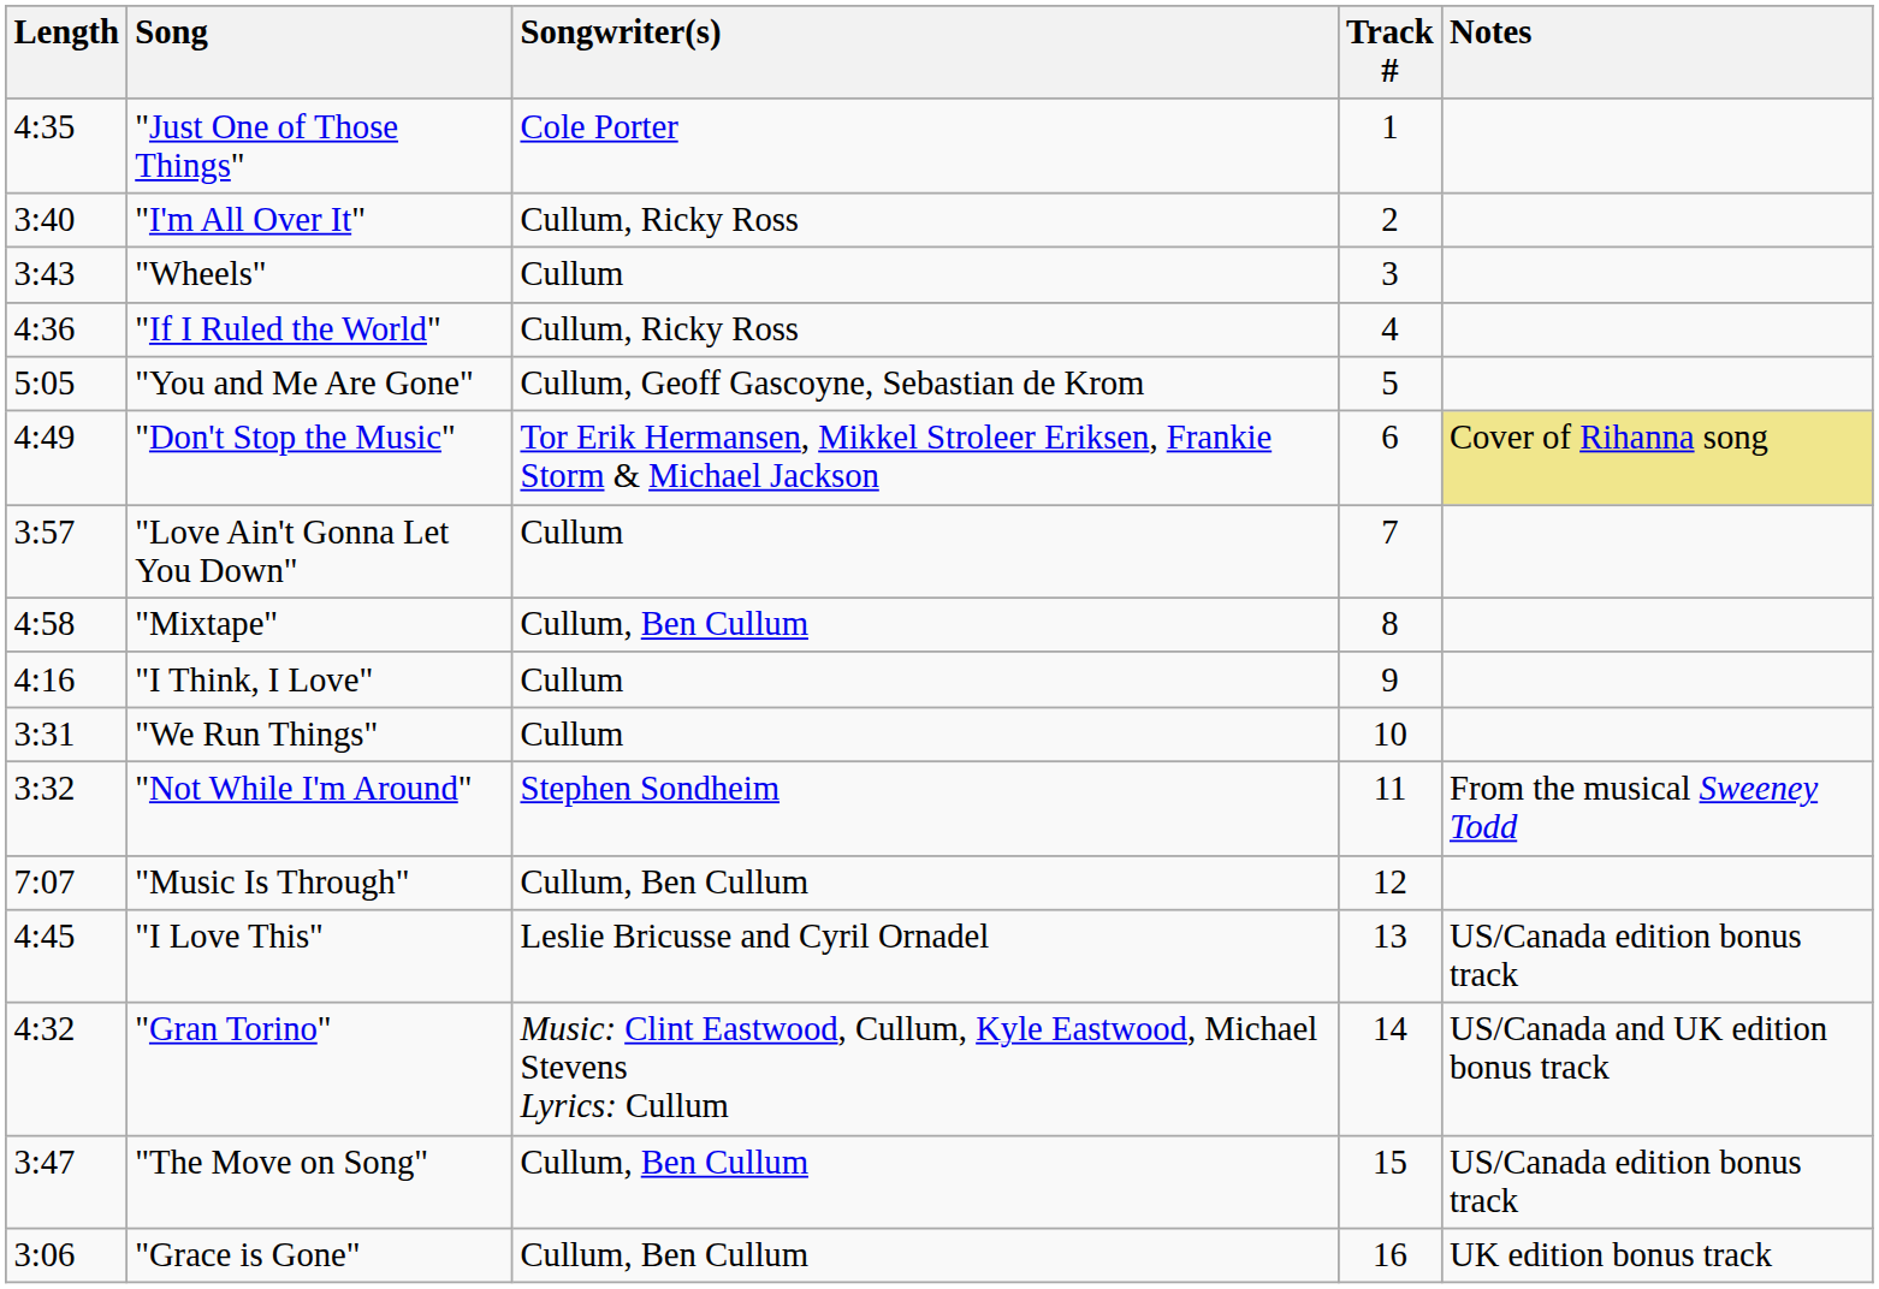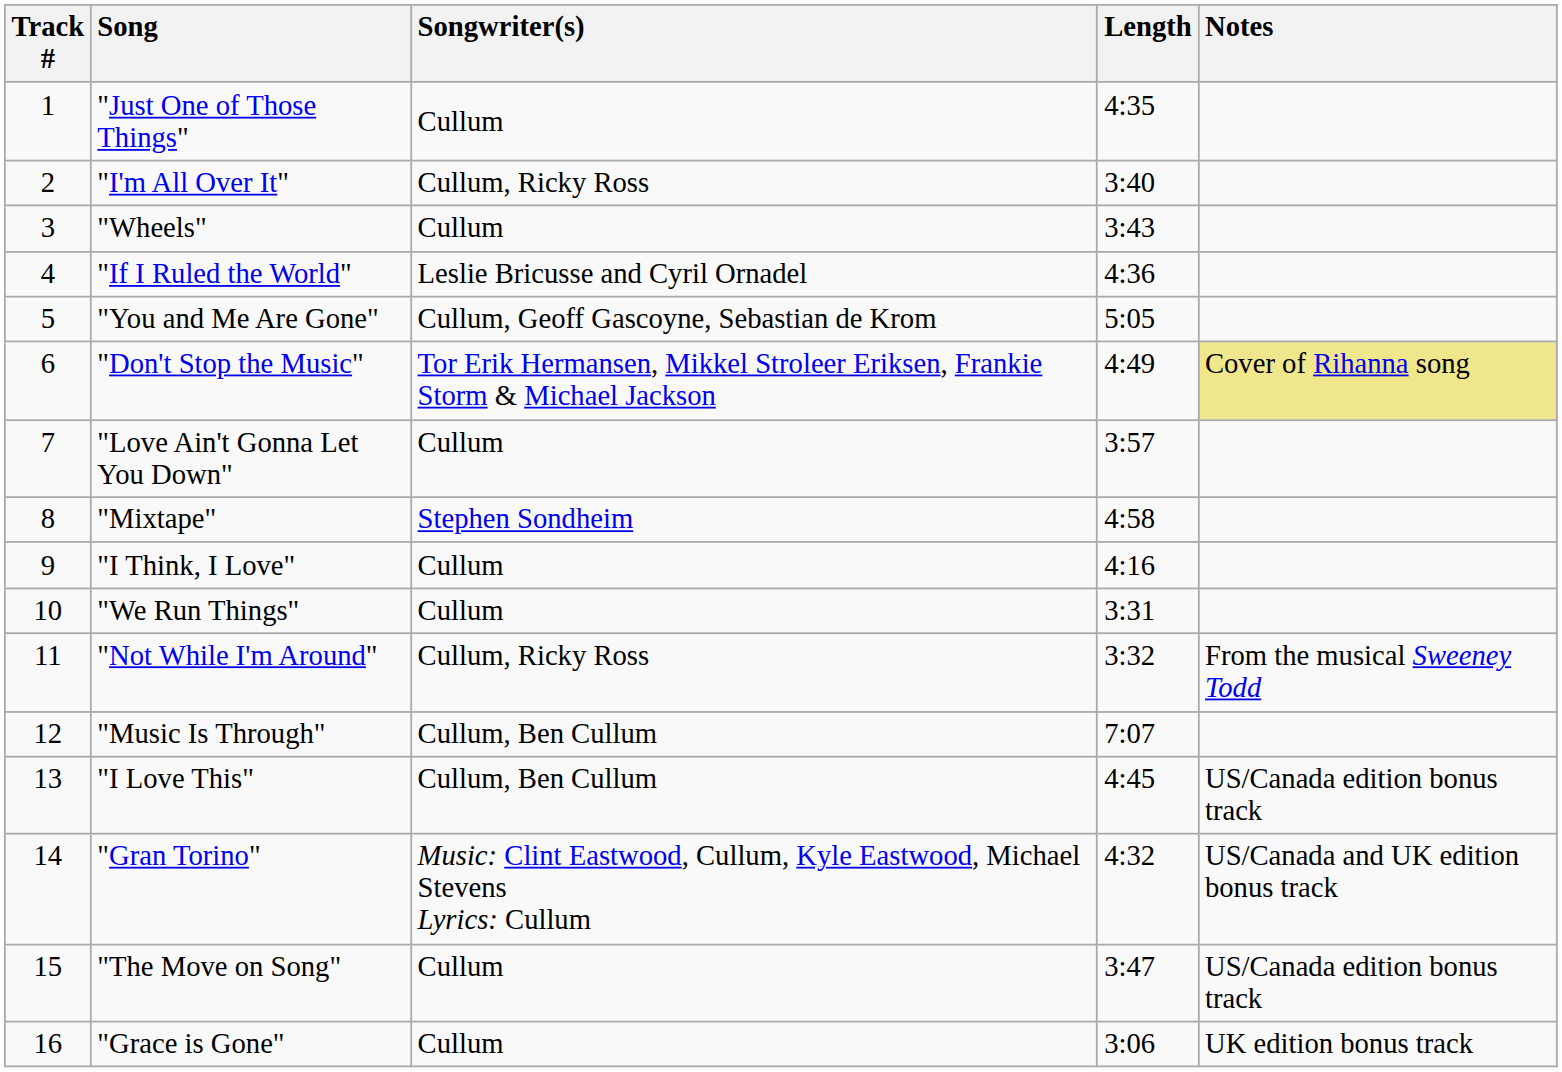columns swapped: Track # <-> Length
"Just One of Those Things" | Songwriter(s): Cole Porter -> Cullum
"If I Ruled the World" | Songwriter(s): Cullum, Ricky Ross -> Leslie Bricusse and Cyril Ornadel
"Mixtape" | Songwriter(s): Cullum, Ben Cullum -> Stephen Sondheim
"Not While I'm Around" | Songwriter(s): Stephen Sondheim -> Cullum, Ricky Ross
"I Love This" | Songwriter(s): Leslie Bricusse and Cyril Ornadel -> Cullum, Ben Cullum
"The Move on Song" | Songwriter(s): Cullum, Ben Cullum -> Cullum
"Grace is Gone" | Songwriter(s): Cullum, Ben Cullum -> Cullum
